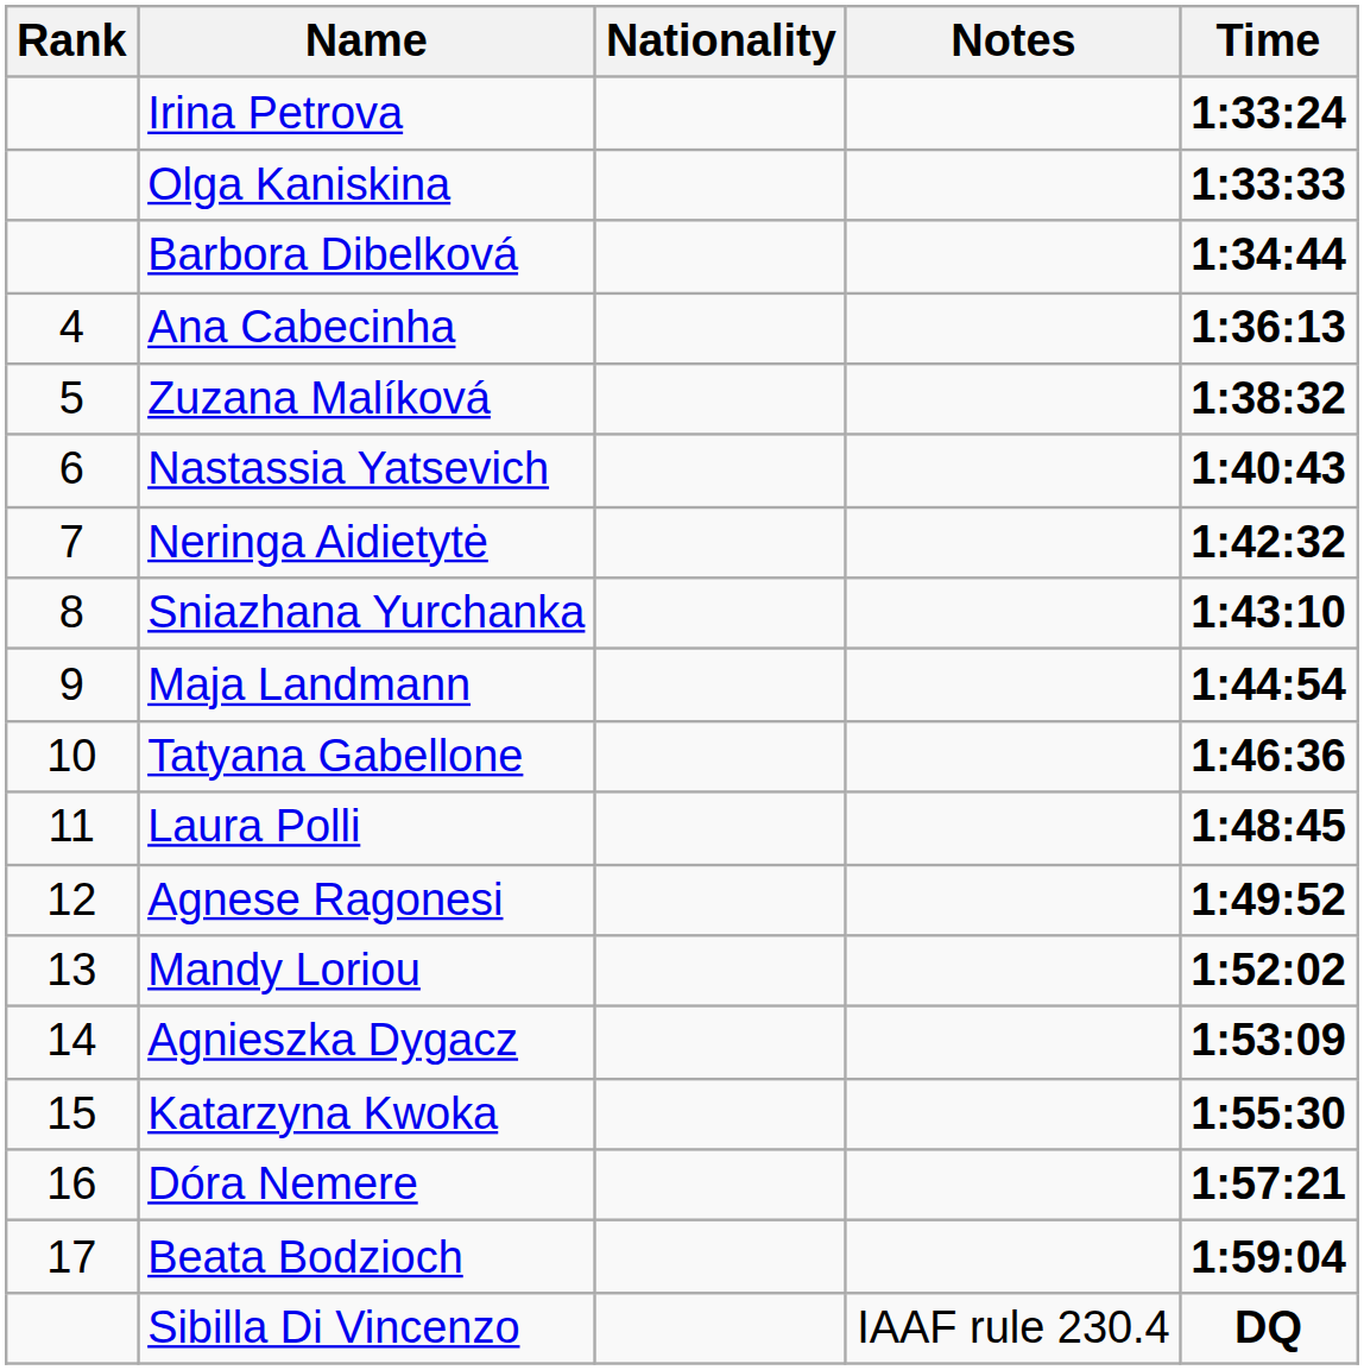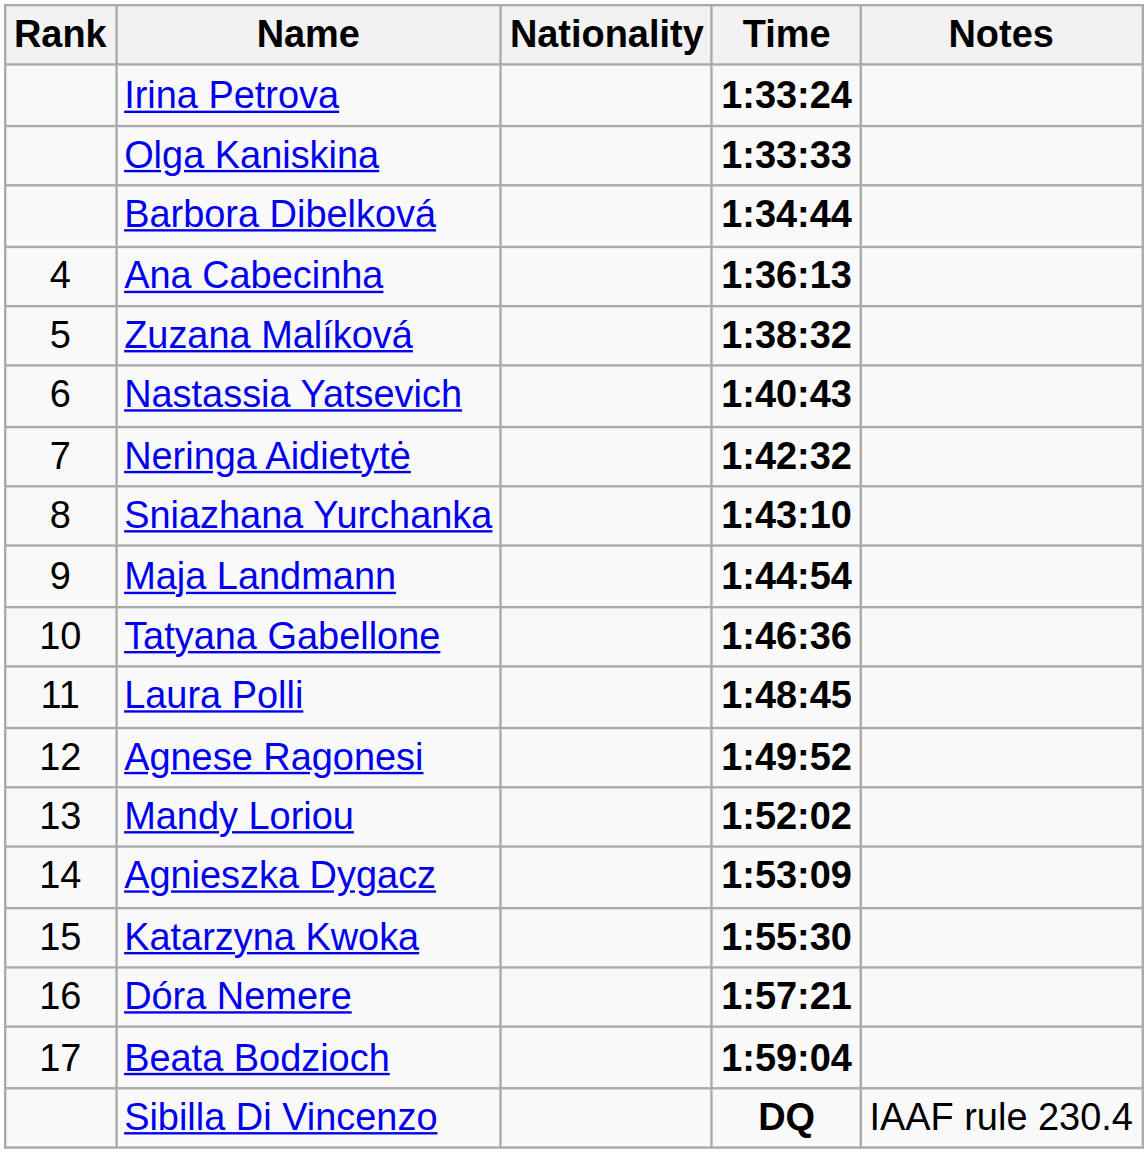columns swapped: Time <-> Notes
